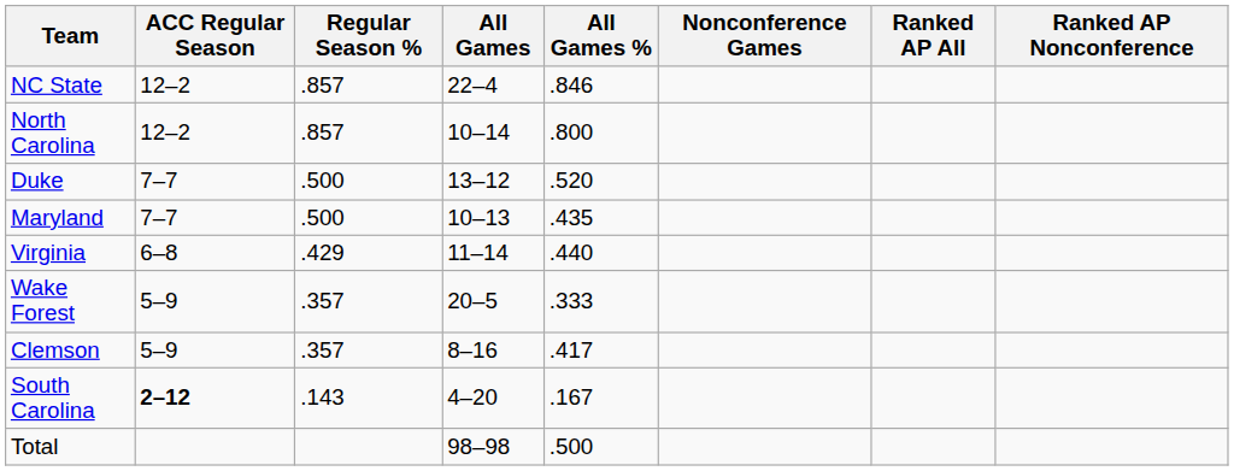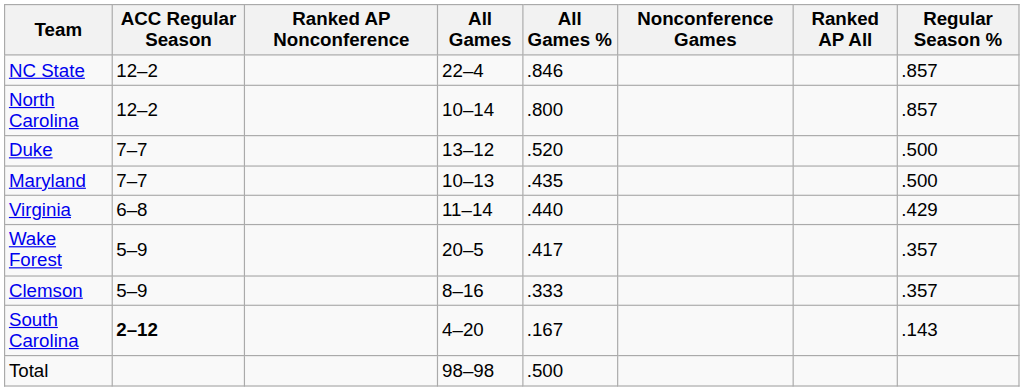columns swapped: Regular Season % <-> Ranked AP Nonconference
Wake Forest | All Games %: .333 -> .417
Clemson | All Games %: .417 -> .333
